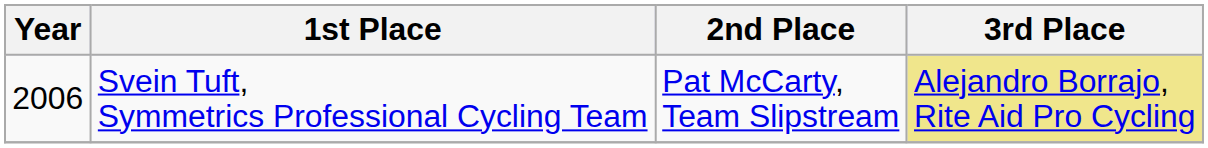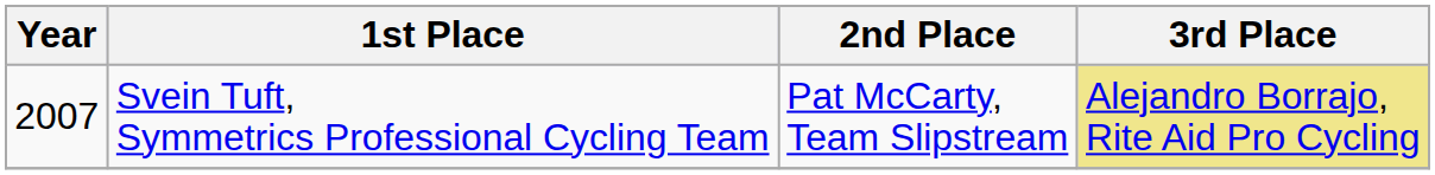Svein Tuft, Symmetrics Professional Cycling Team | Year: 2006 -> 2007
